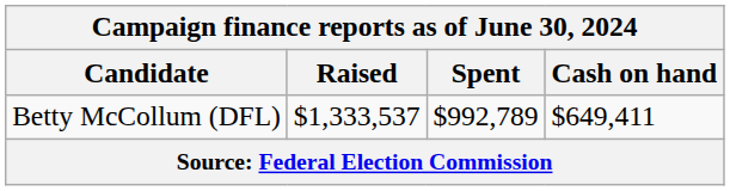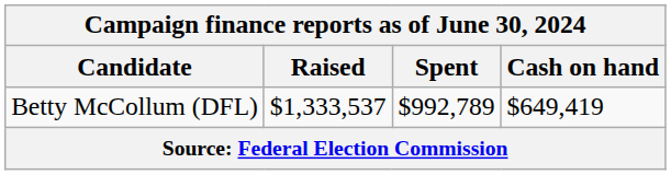Betty McCollum (DFL) | Cash on hand: $649,411 -> $649,419
